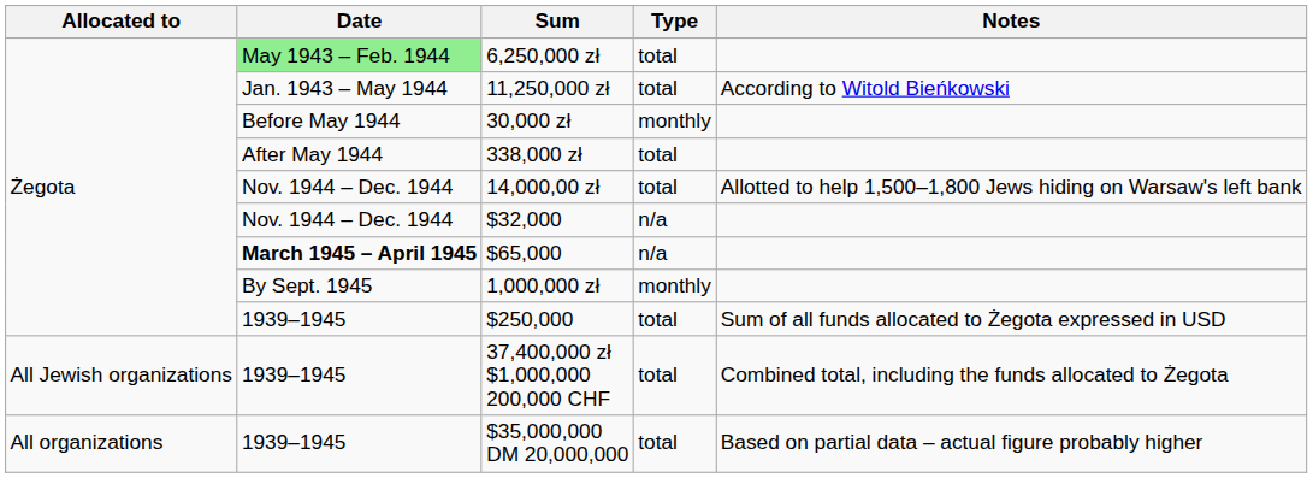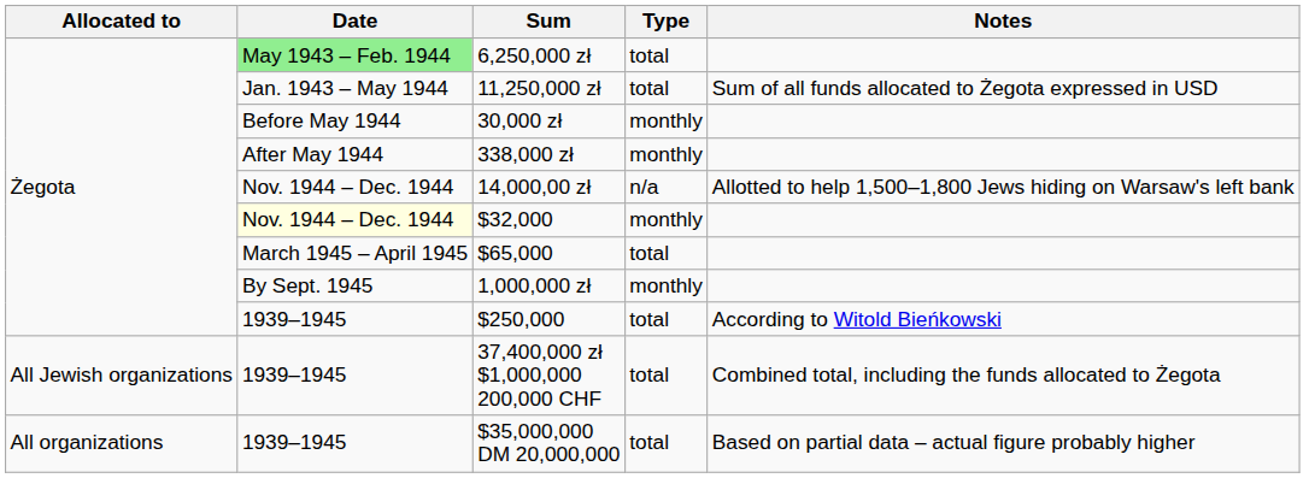11,250,000 zł | Notes: According to Witold Bieńkowski -> Sum of all funds allocated to Żegota expressed in USD
338,000 zł | Type: total -> monthly
14,000,00 zł | Type: total -> n/a
$32,000 | Date: no background -> lightyellow background
$32,000 | Type: n/a -> monthly
$65,000 | Date: bold -> normal
$65,000 | Type: n/a -> total
$250,000 | Notes: Sum of all funds allocated to Żegota expressed in USD -> According to Witold Bieńkowski
